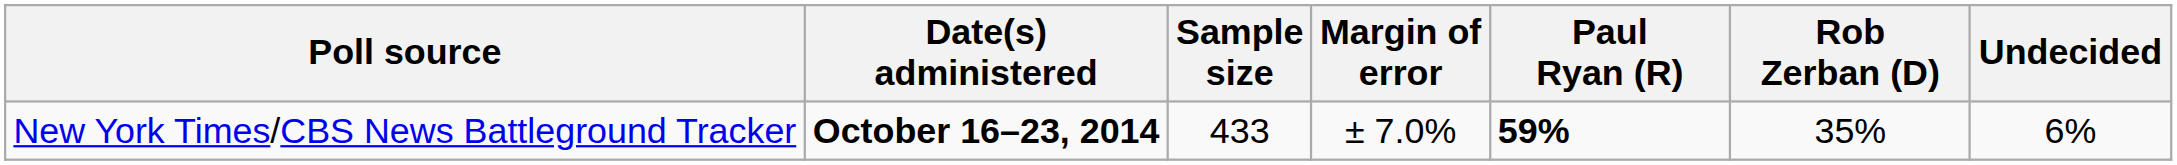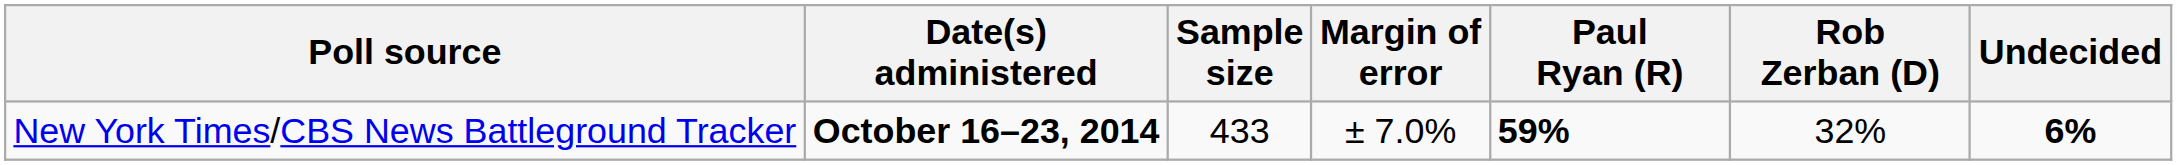New York Times/CBS News Battleground Tracker | Rob Zerban (D): 35% -> 32%
New York Times/CBS News Battleground Tracker | Undecided: normal -> bold
